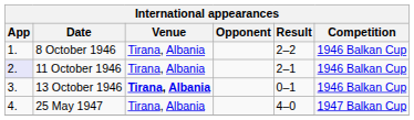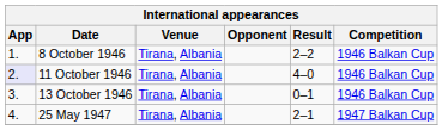11 October 1946 | Result: 2–1 -> 4–0
13 October 1946 | Venue: bold -> normal
25 May 1947 | Result: 4–0 -> 2–1
